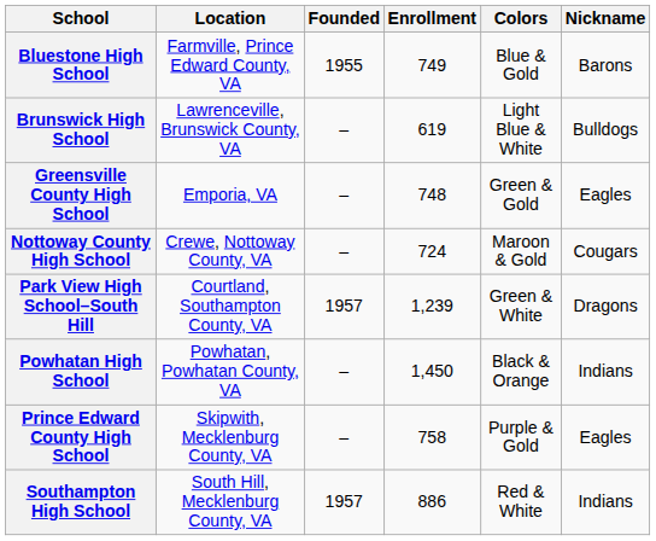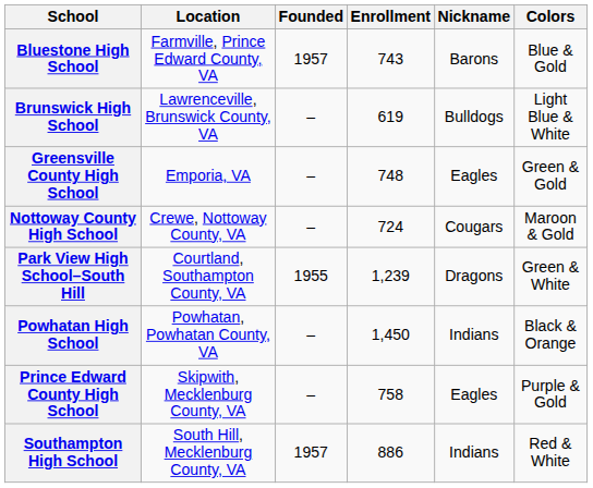columns swapped: Nickname <-> Colors
Bluestone High School | Founded: 1955 -> 1957
Bluestone High School | Enrollment: 749 -> 743
Park View High School–South Hill | Founded: 1957 -> 1955
